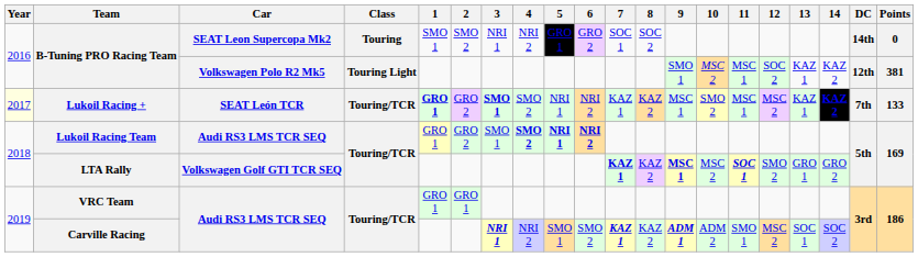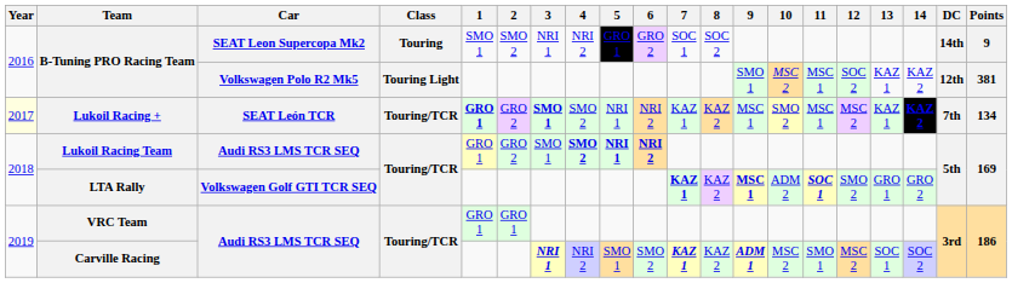B-Tuning PRO Racing Team / SEAT Leon Supercopa Mk2 | Points: 0 -> 9
Lukoil Racing + | Points: 133 -> 134
LTA Rally | 10: MSC 2 -> ADM 2
Carville Racing | 10: ADM 2 -> MSC 2
